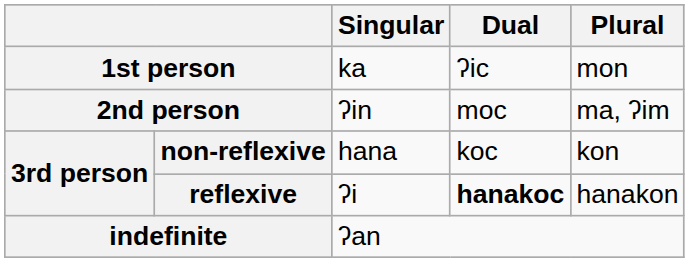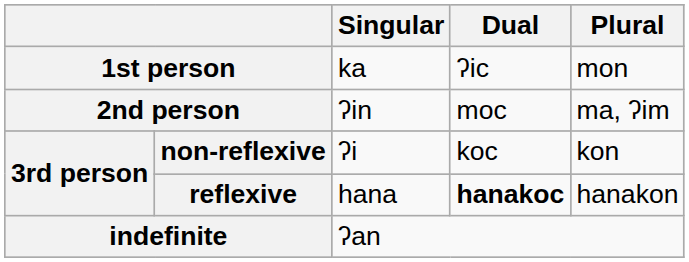non-reflexive | Singular: hana -> ʔi
reflexive | Singular: ʔi -> hana
